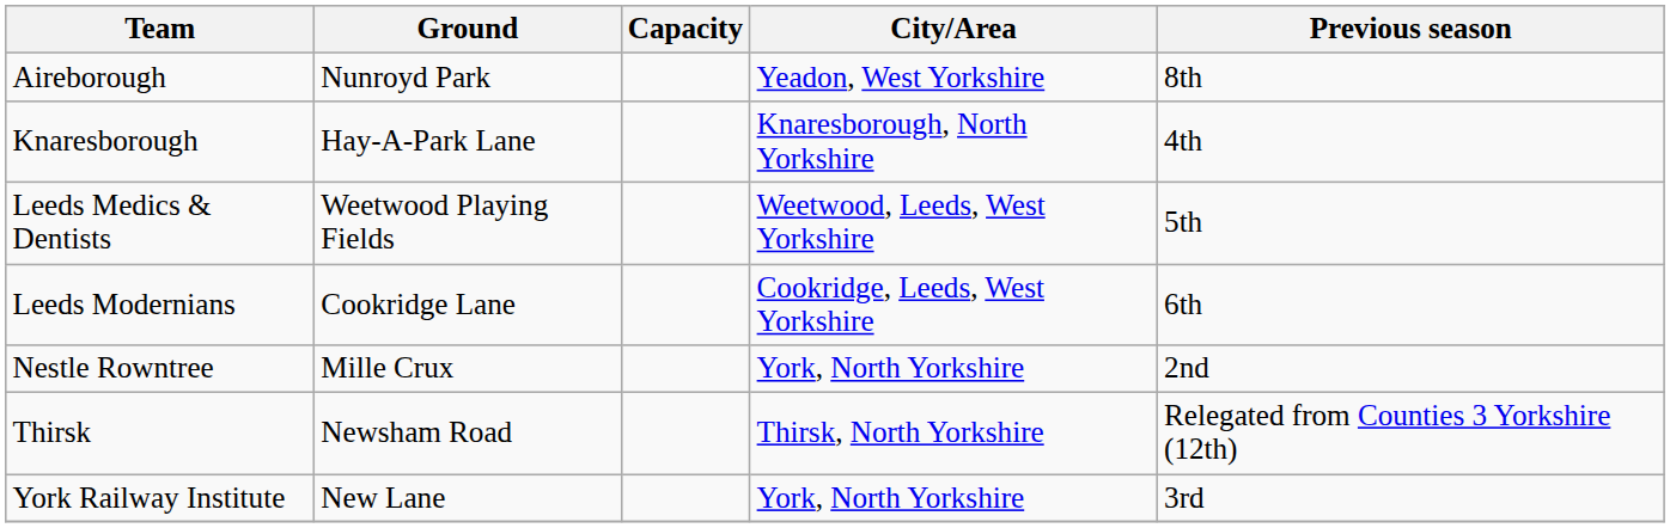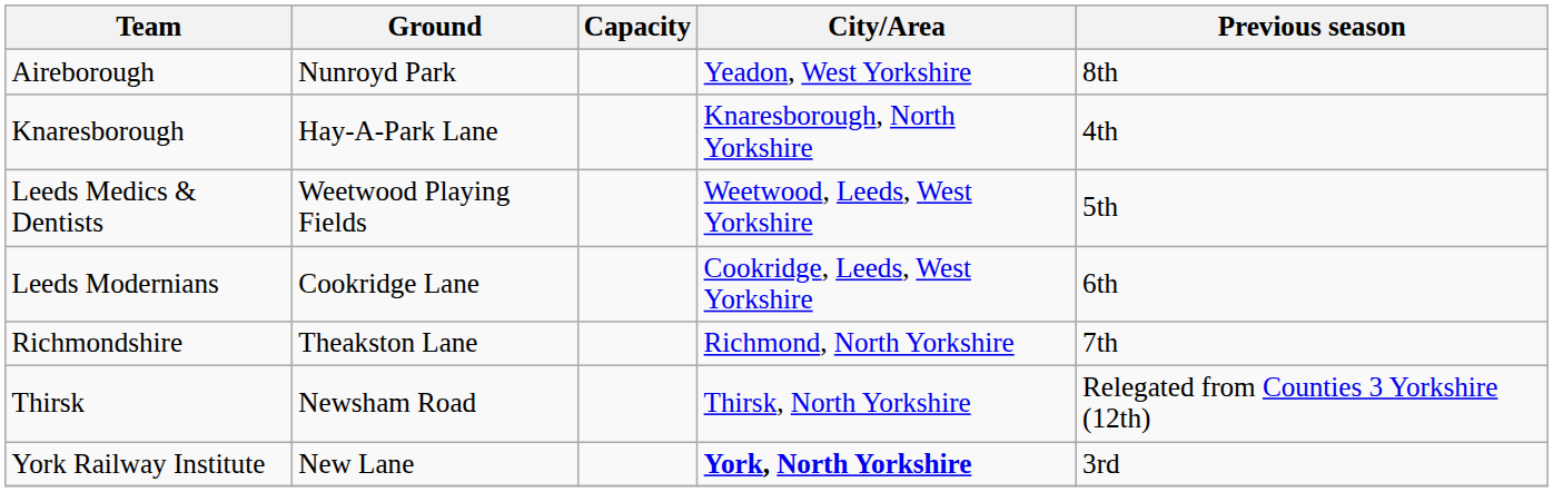- row: Nestle Rowntree | Mille Crux | York, North Yorkshire | 2nd
+ row: Richmondshire | Theakston Lane | Richmond, North Yorkshire | 7th
York Railway Institute | City/Area: normal -> bold
